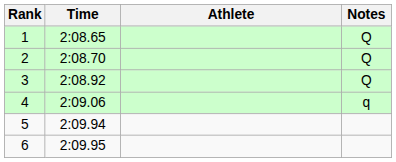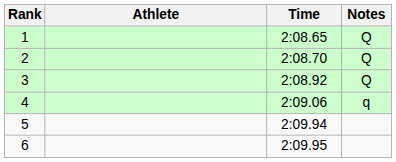columns swapped: Athlete <-> Time
